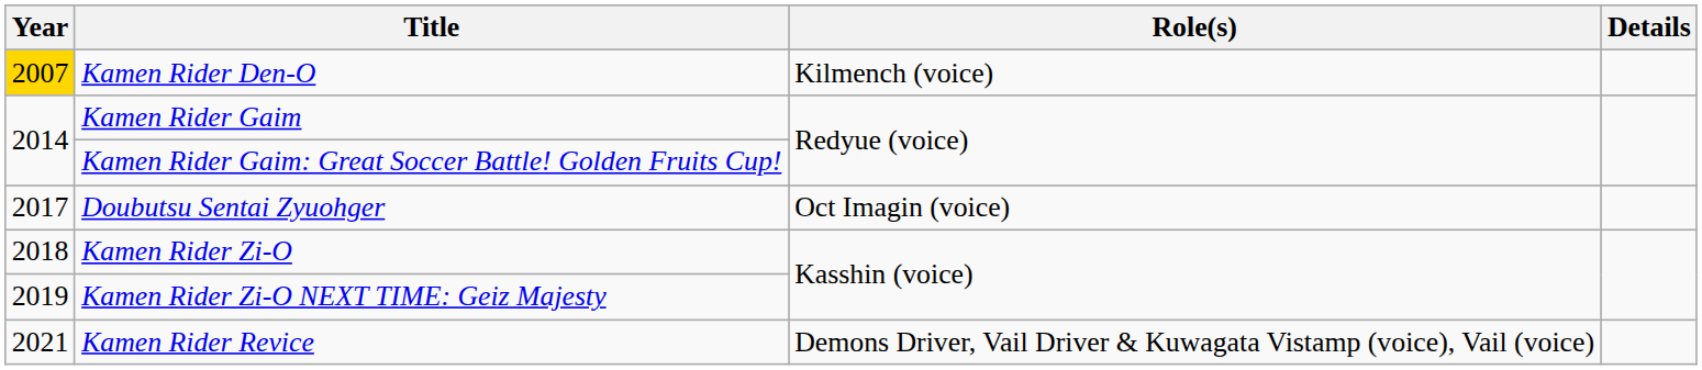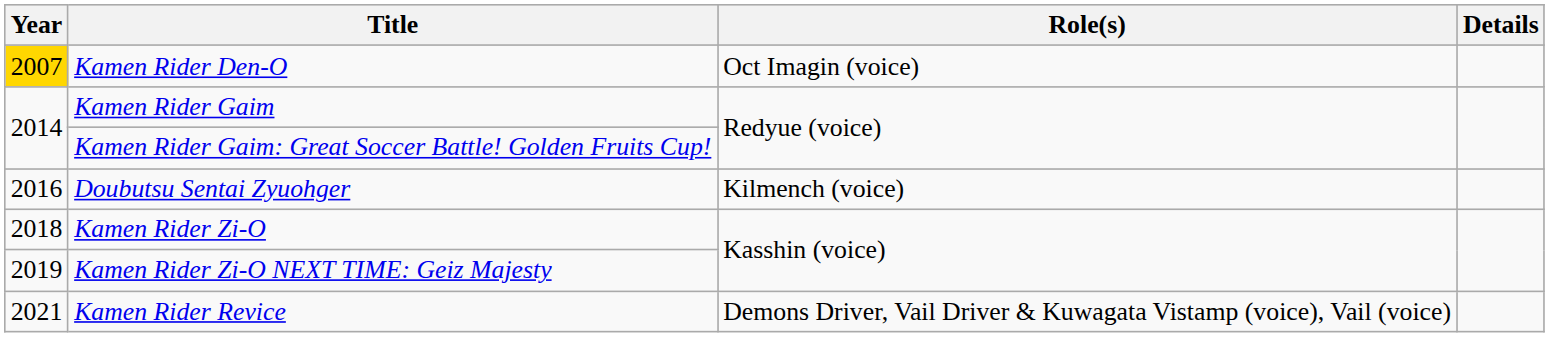Kamen Rider Den-O | Role(s): Kilmench (voice) -> Oct Imagin (voice)
Doubutsu Sentai Zyuohger | Year: 2017 -> 2016
Doubutsu Sentai Zyuohger | Role(s): Oct Imagin (voice) -> Kilmench (voice)
